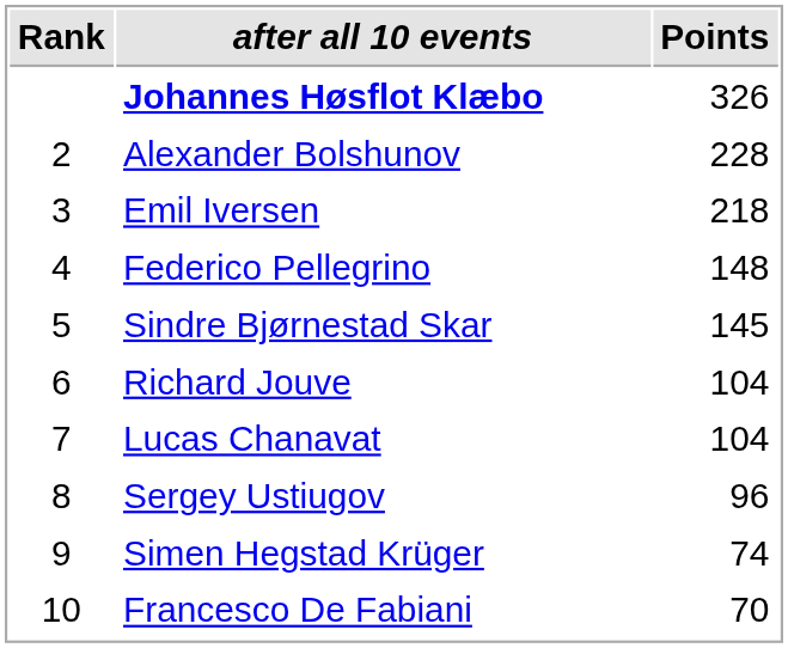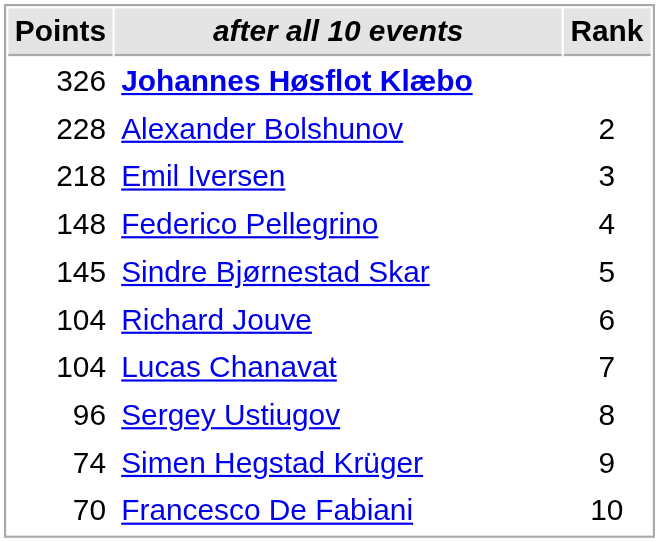columns swapped: Rank <-> Points
